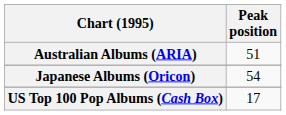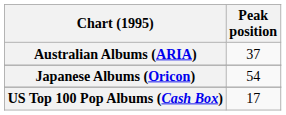Australian Albums (ARIA) | Peak position: 51 -> 37
